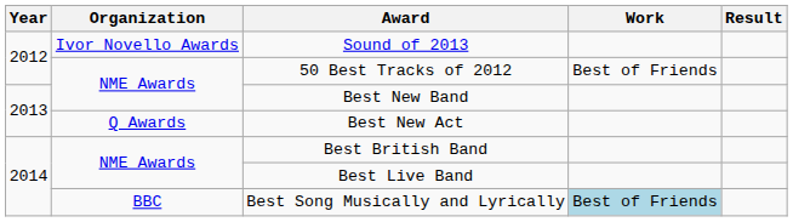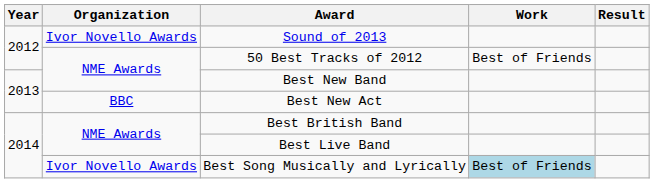Best New Act | Organization: Q Awards -> BBC
Best Song Musically and Lyrically | Organization: BBC -> Ivor Novello Awards
